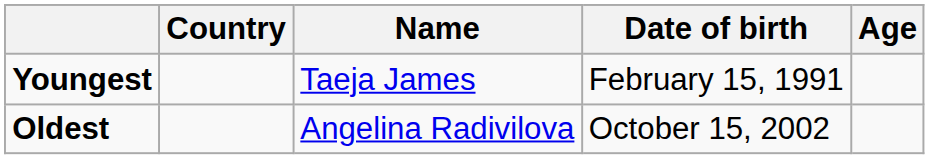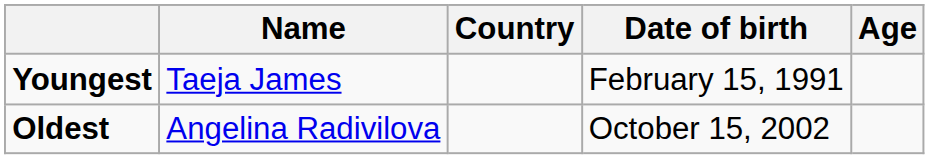columns swapped: Name <-> Country
